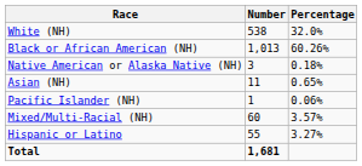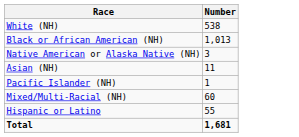- column: Percentage | 32.0% | 60.26% | 0.18% | 0.65% | 0.06% | 3.57% | 3.27%
